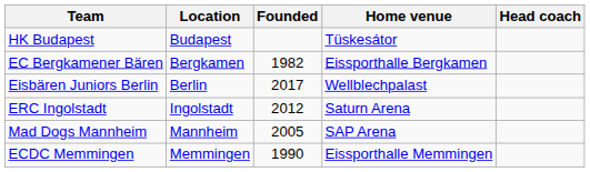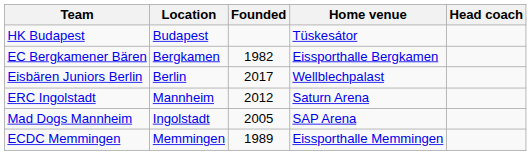ERC Ingolstadt | Location: Ingolstadt -> Mannheim
Mad Dogs Mannheim | Location: Mannheim -> Ingolstadt
ECDC Memmingen | Founded: 1990 -> 1989
